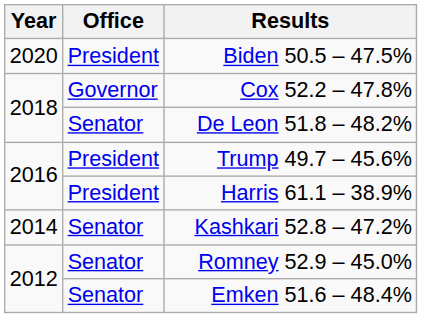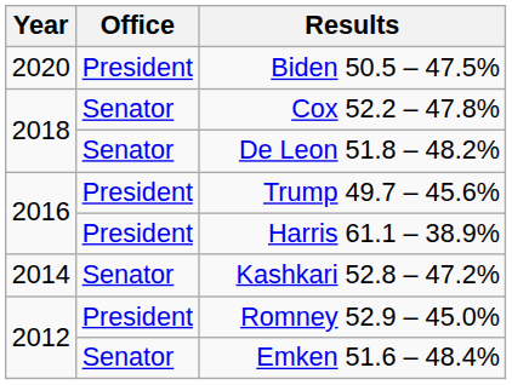Cox 52.2 – 47.8% | Office: Governor -> Senator
Romney 52.9 – 45.0% | Office: Senator -> President
